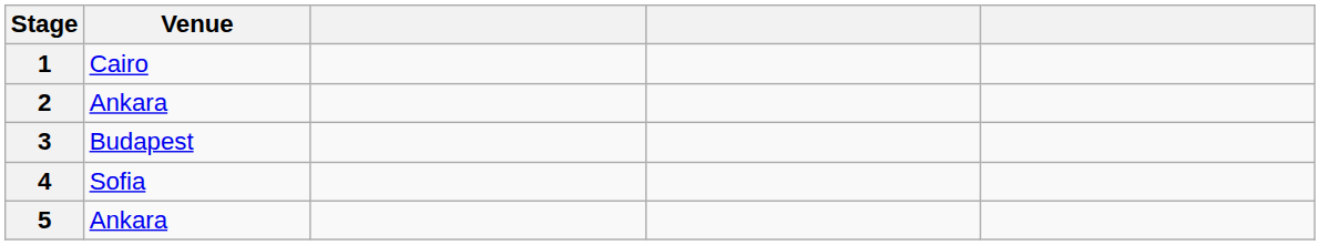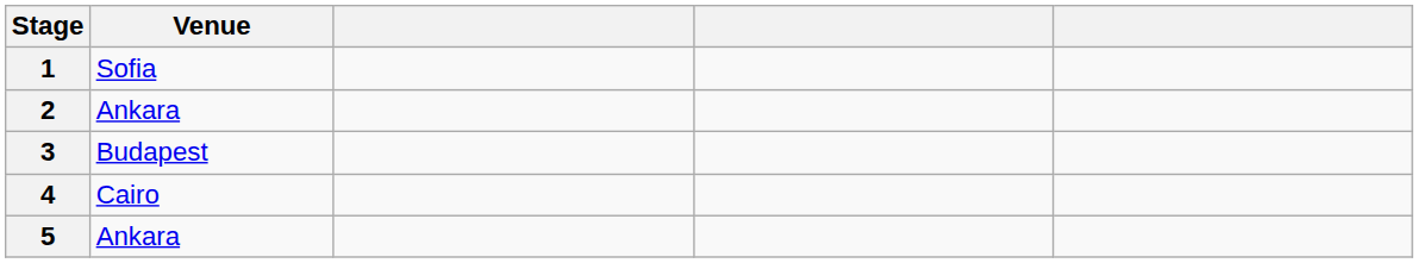1 | Venue: Cairo -> Sofia
4 | Venue: Sofia -> Cairo
